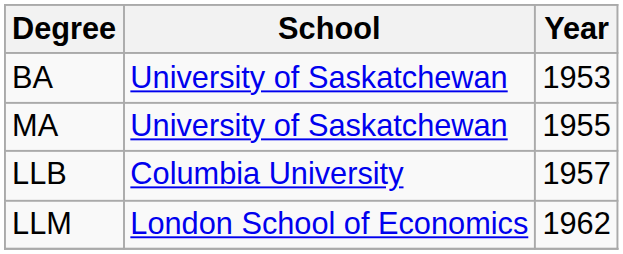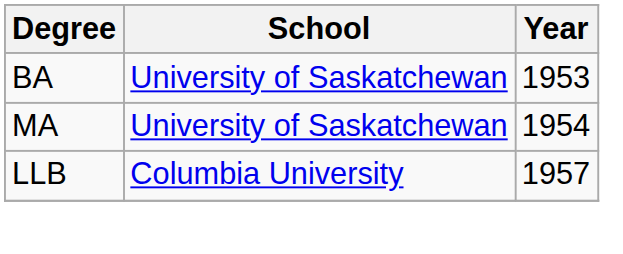MA | Year: 1955 -> 1954
- row: LLM | London School of Economics | 1962
